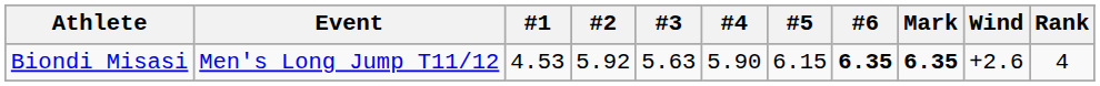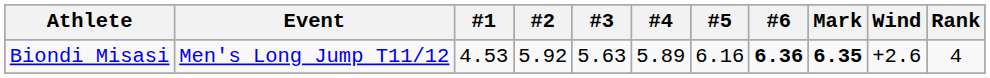Biondi Misasi | #4: 5.90 -> 5.89
Biondi Misasi | #5: 6.15 -> 6.16
Biondi Misasi | #6: 6.35 -> 6.36
